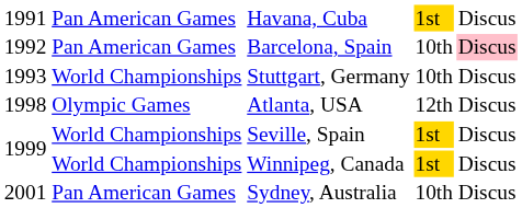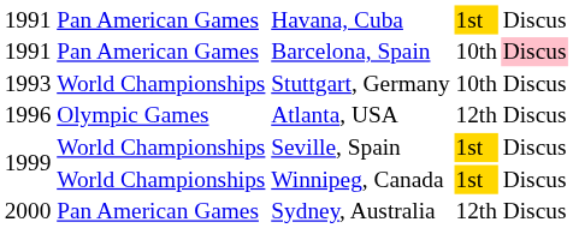Barcelona, Spain | column 1: 1992 -> 1991
Atlanta, USA | column 1: 1998 -> 1996
Sydney, Australia | column 1: 2001 -> 2000
Sydney, Australia | column 4: 10th -> 12th
